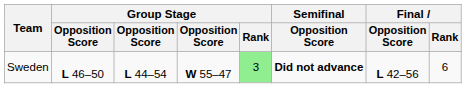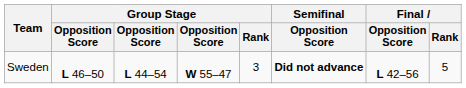Sweden | Group Stage / Rank: lightgreen background -> no background
Sweden | Final / Rank: 6 -> 5
